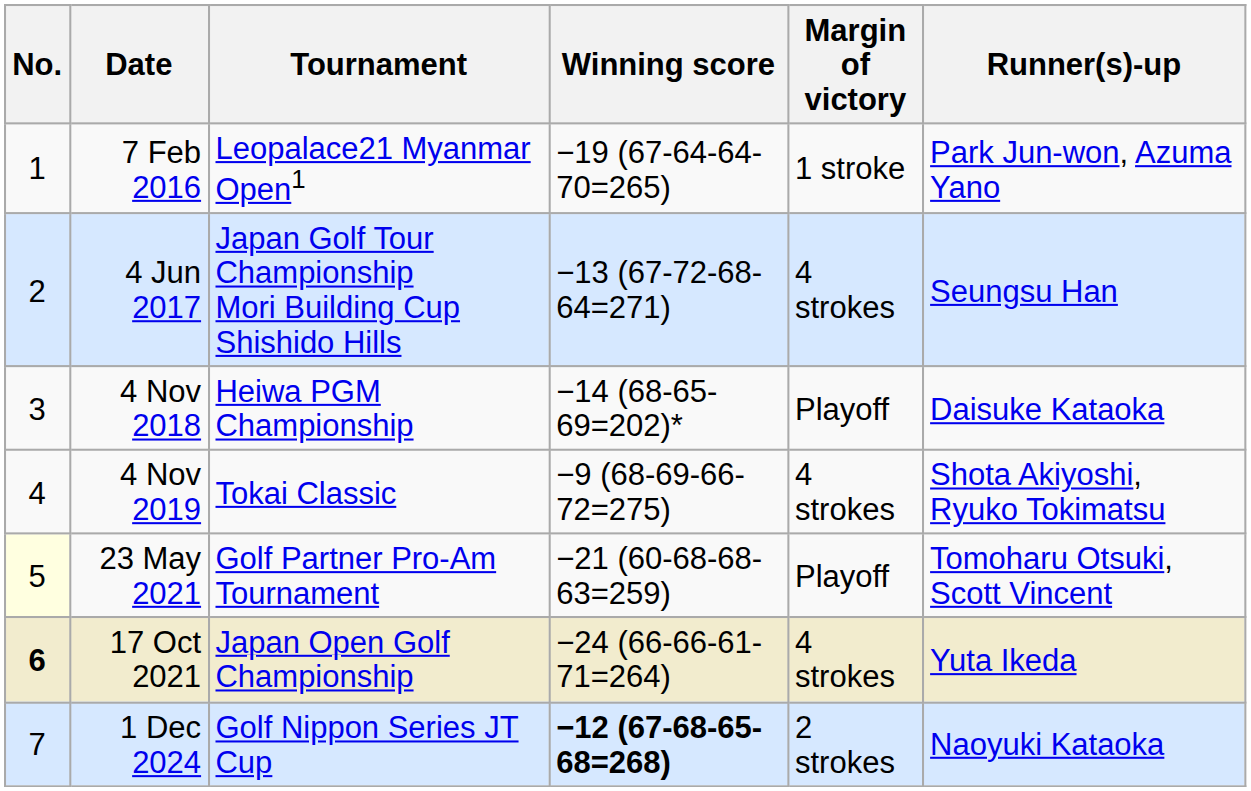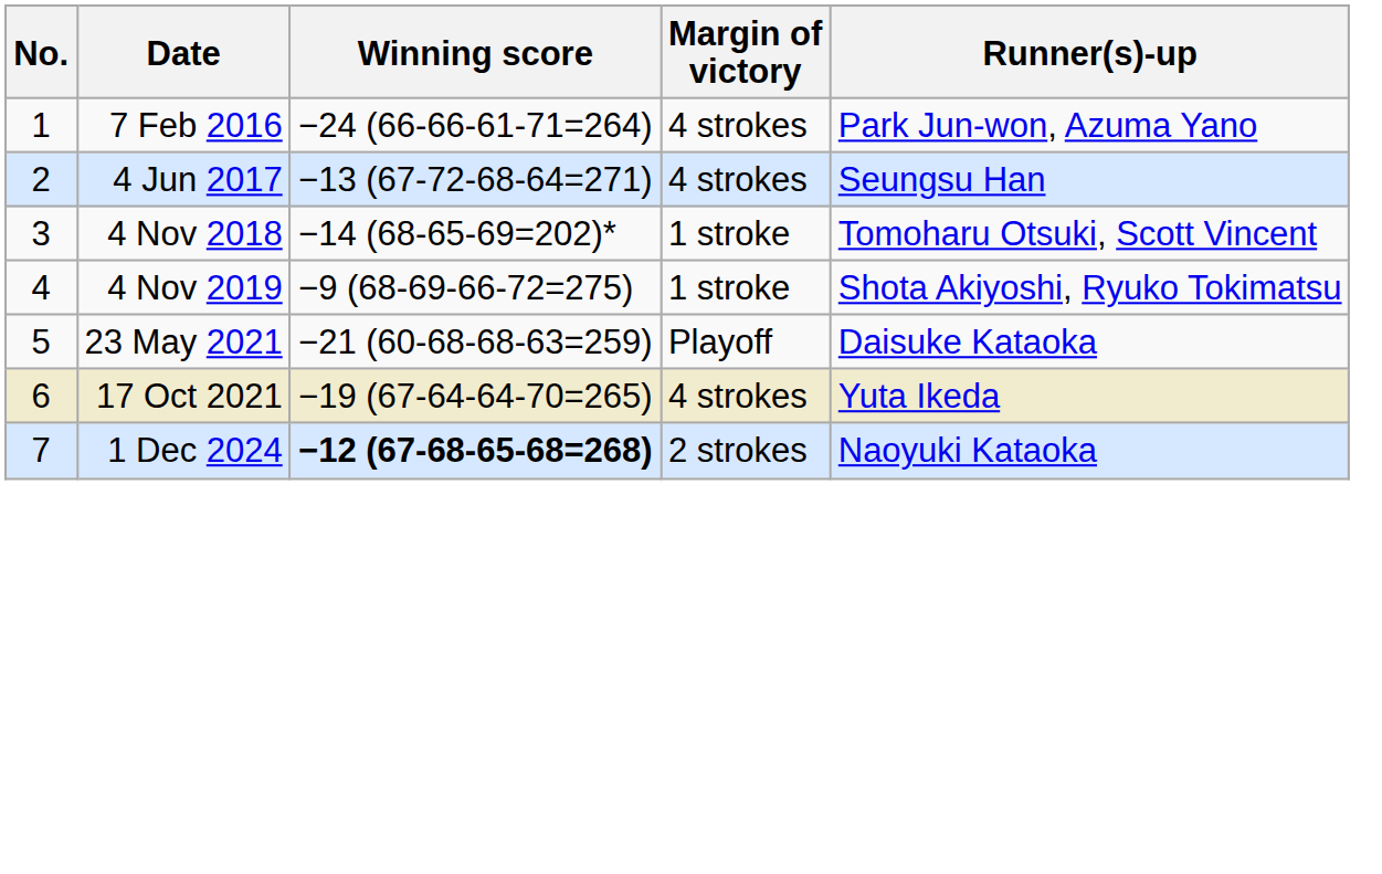- column: Tournament | Leopalace21 Myanmar Open1 | Japan Golf Tour Championship Mori Building Cup Shishido Hills | Heiwa PGM Championship | Tokai Classic | Golf Partner Pro-Am Tournament | Japan Open Golf Championship | Golf Nippon Series JT Cup
7 Feb 2016 | Winning score: −19 (67-64-64-70=265) -> −24 (66-66-61-71=264)
7 Feb 2016 | Margin of victory: 1 stroke -> 4 strokes
4 Nov 2018 | Margin of victory: Playoff -> 1 stroke
4 Nov 2018 | Runner(s)-up: Daisuke Kataoka -> Tomoharu Otsuki, Scott Vincent
4 Nov 2019 | Margin of victory: 4 strokes -> 1 stroke
23 May 2021 | No.: lightyellow background -> no background
23 May 2021 | Runner(s)-up: Tomoharu Otsuki, Scott Vincent -> Daisuke Kataoka
17 Oct 2021 | No.: bold -> normal
17 Oct 2021 | Winning score: −24 (66-66-61-71=264) -> −19 (67-64-64-70=265)
